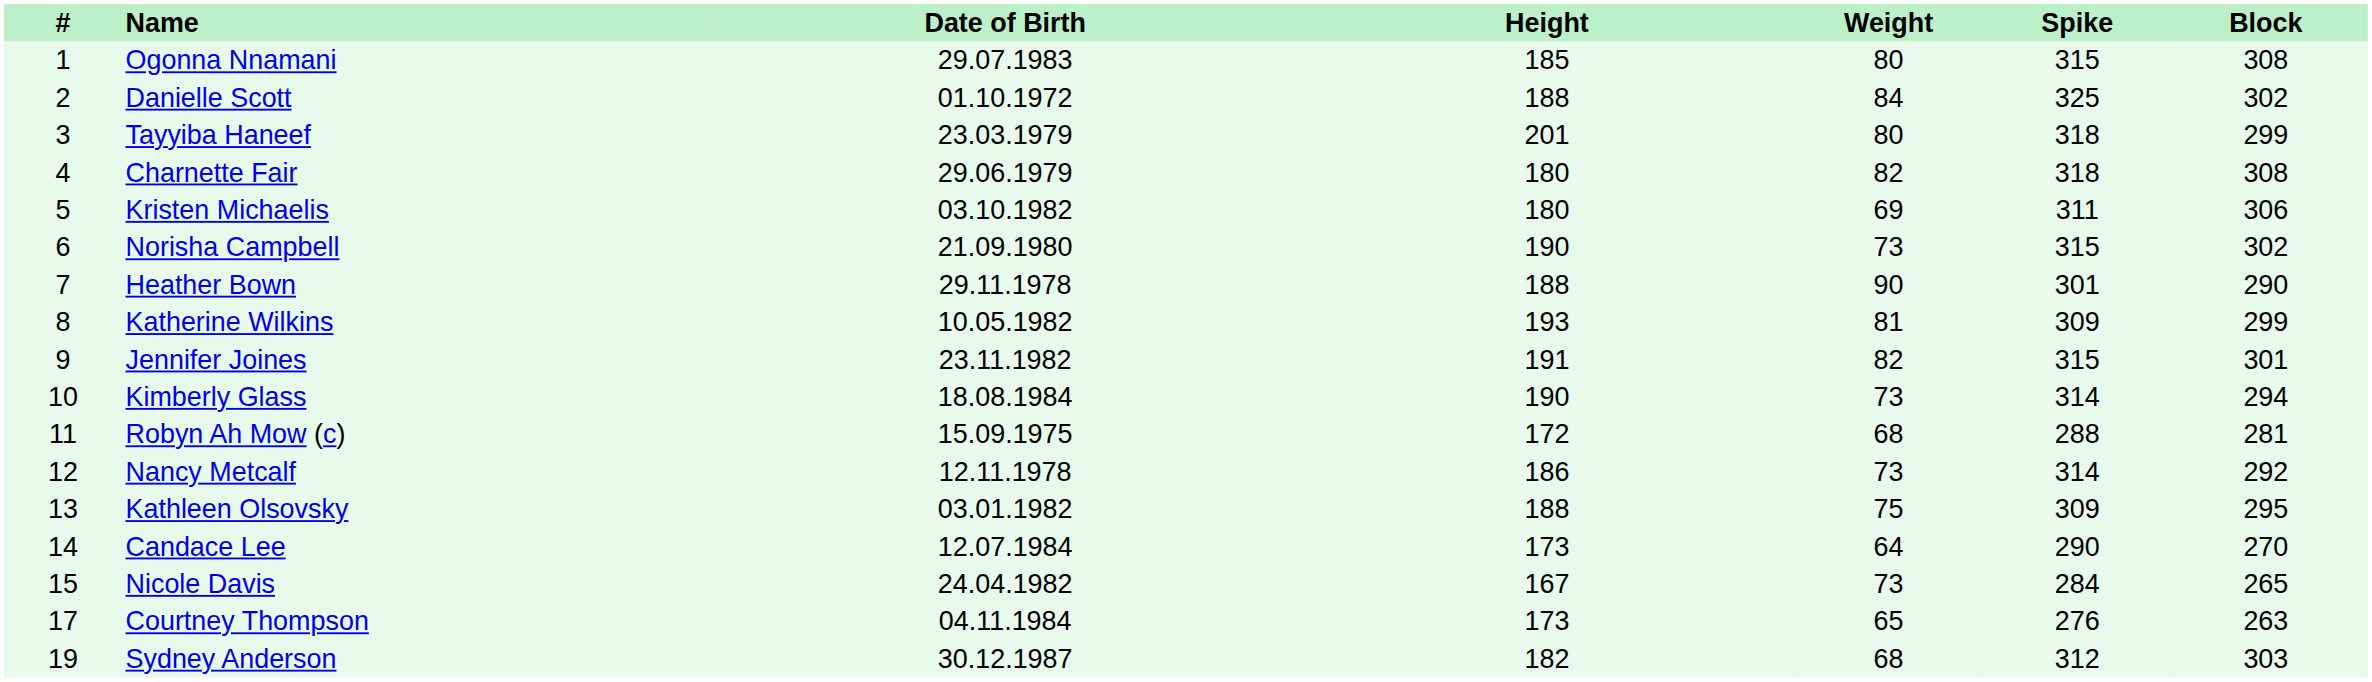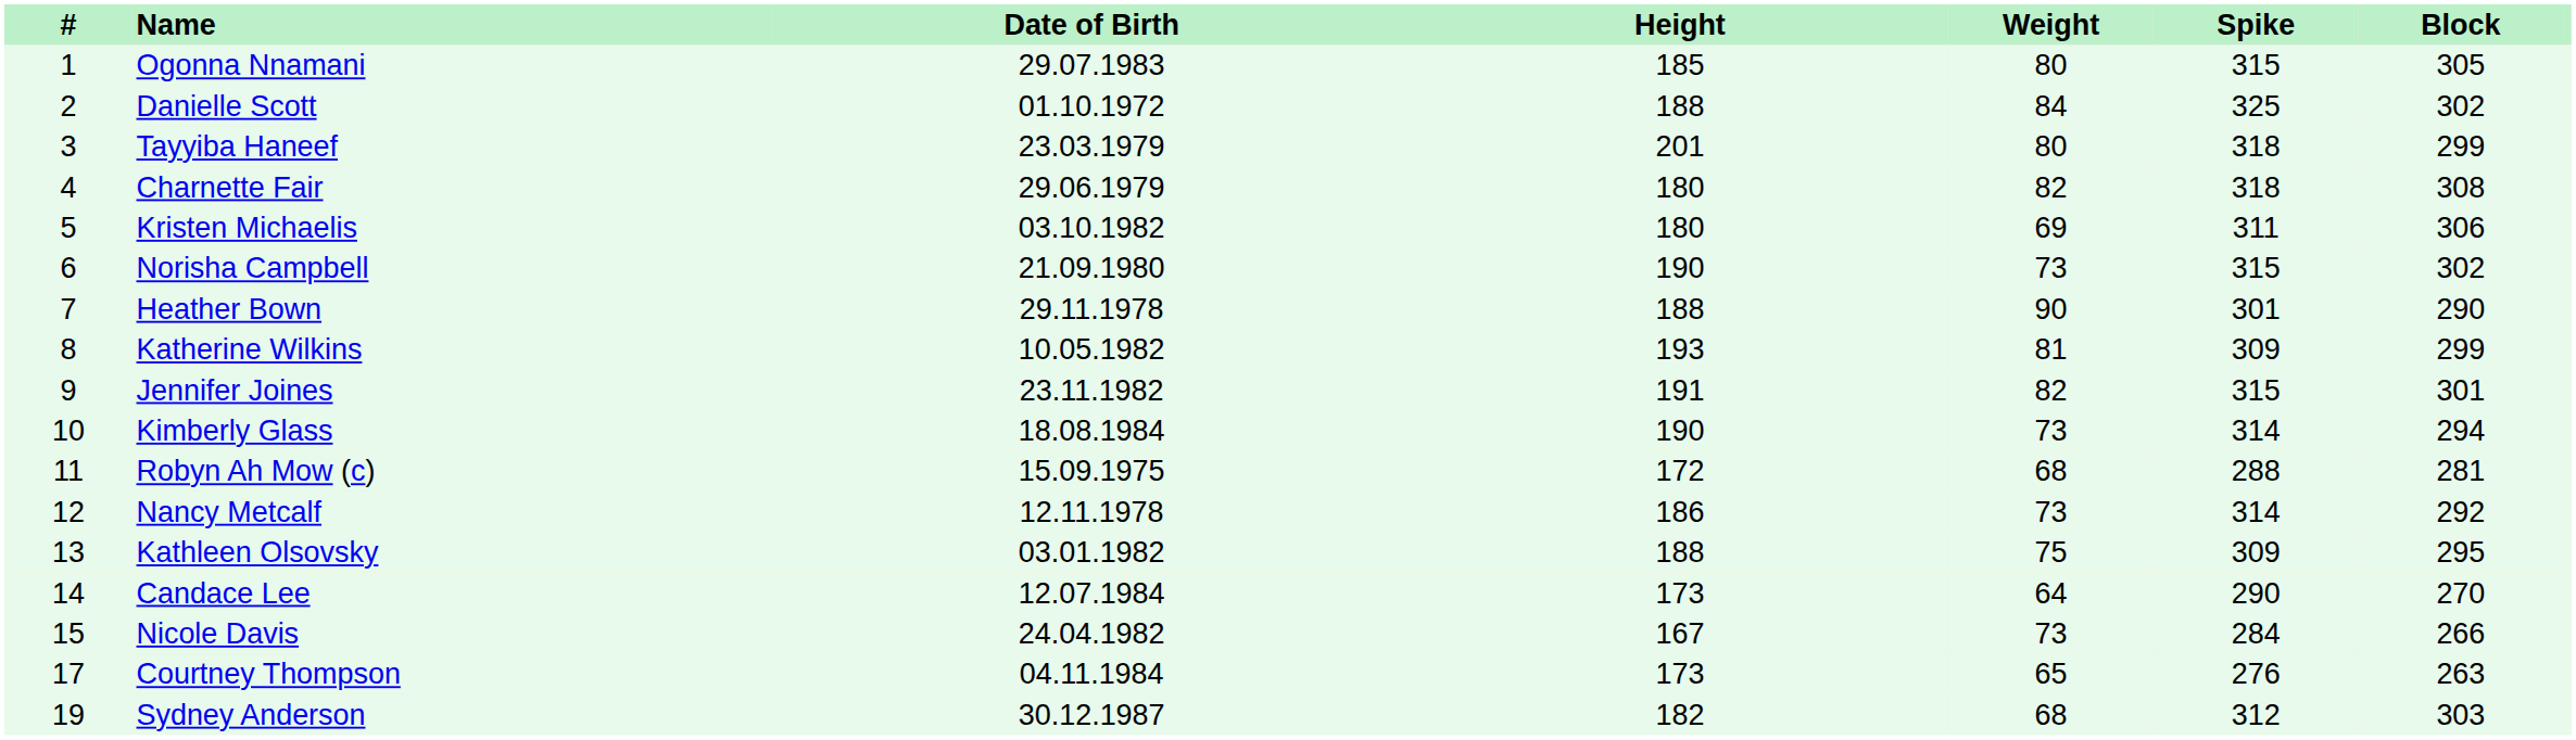Ogonna Nnamani | Block: 308 -> 305
Nicole Davis | Block: 265 -> 266
